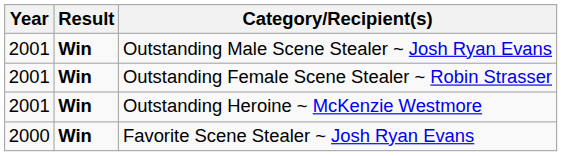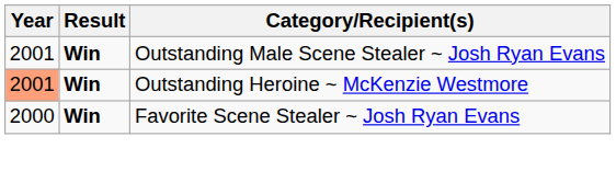- row: 2001 | Win | Outstanding Female Scene Stealer ~ Robin Strasser
Outstanding Heroine ~ McKenzie Westmore | Year: no background -> lightsalmon background
